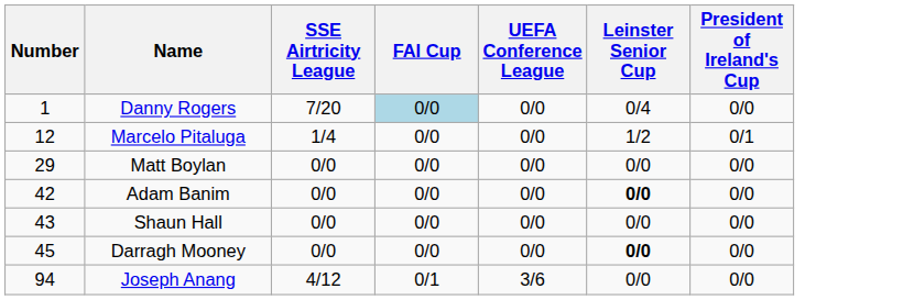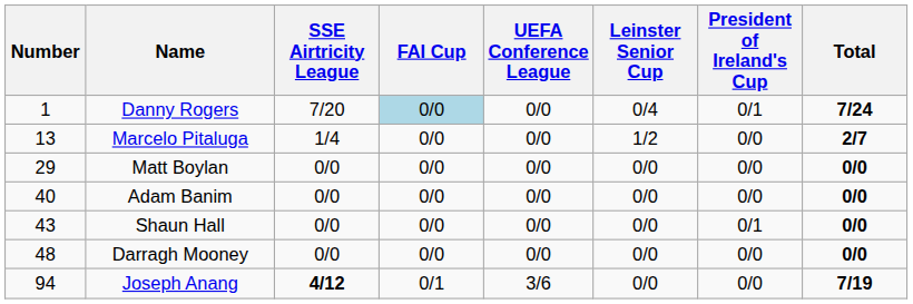+ column: Total | 7/24 | 2/7 | 0/0 | 0/0 | 0/0 | 0/0 | 7/19
Danny Rogers | President of Ireland's Cup: 0/0 -> 0/1
Marcelo Pitaluga | Number: 12 -> 13
Marcelo Pitaluga | President of Ireland's Cup: 0/1 -> 0/0
Adam Banim | Number: 42 -> 40
Adam Banim | Leinster Senior Cup: bold -> normal
Shaun Hall | President of Ireland's Cup: 0/0 -> 0/1
Darragh Mooney | Number: 45 -> 48
Darragh Mooney | Leinster Senior Cup: bold -> normal
Joseph Anang | SSE Airtricity League: normal -> bold
